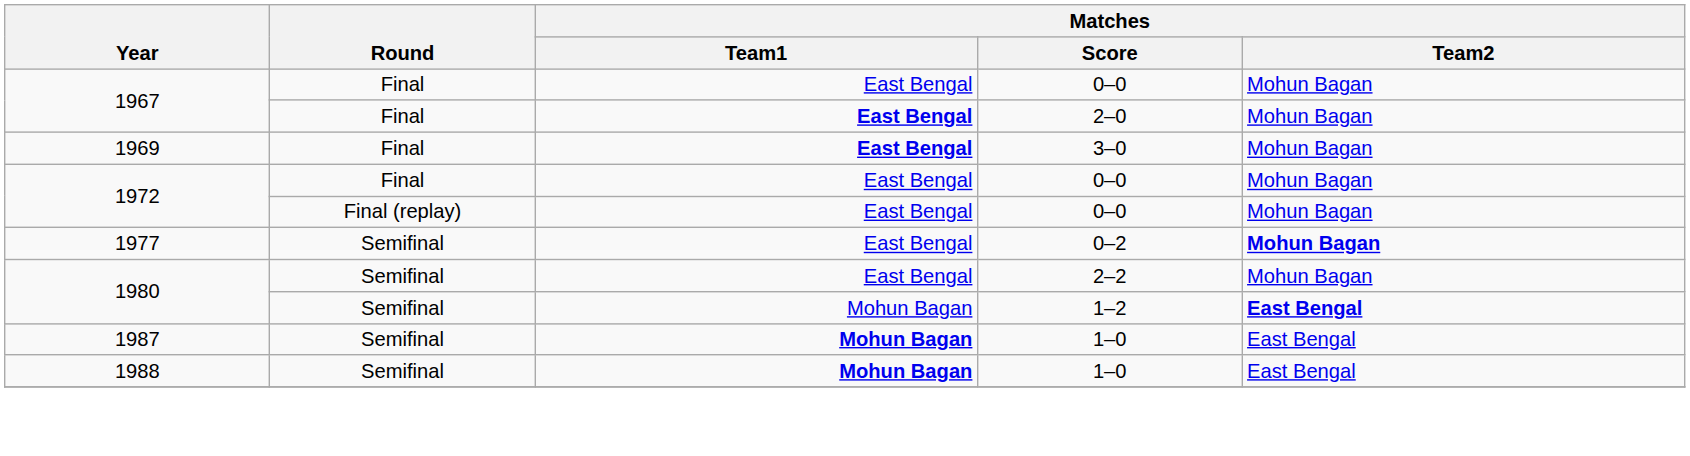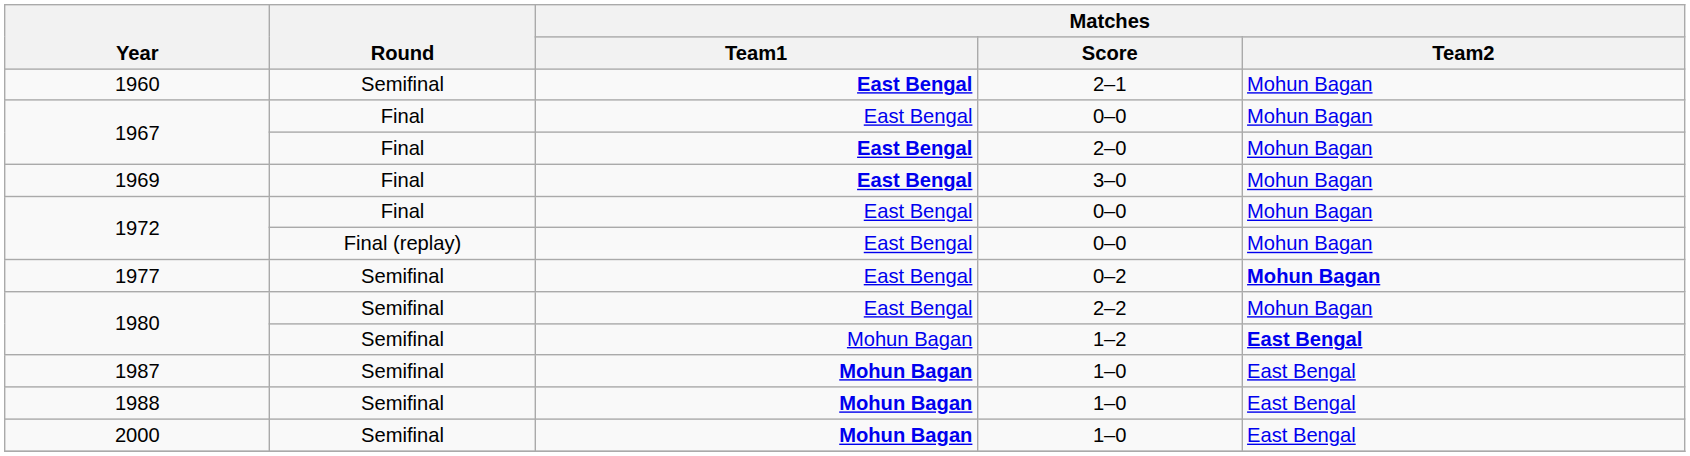+ row: 1960 | Semifinal | East Bengal | 2–1 | Mohun Bagan
+ row: 2000 | Semifinal | Mohun Bagan | 1–0 | East Bengal
